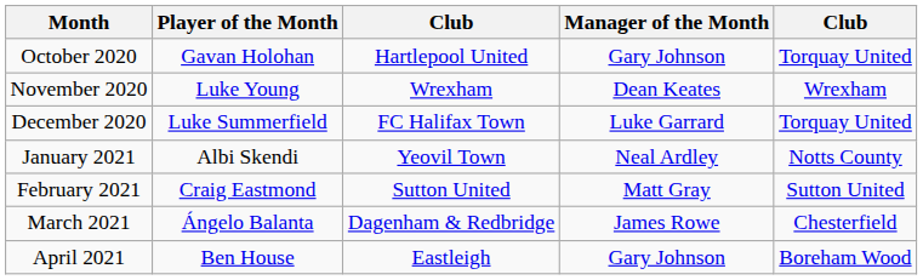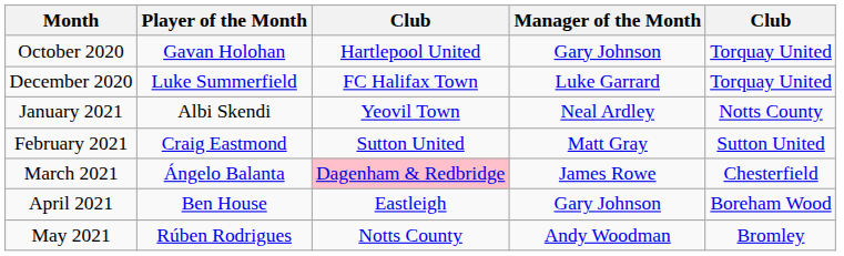- row: November 2020 | Luke Young | Wrexham | Dean Keates | Wrexham
March 2021 | column 3: no background -> pink background
+ row: May 2021 | Rúben Rodrigues | Notts County | Andy Woodman | Bromley
